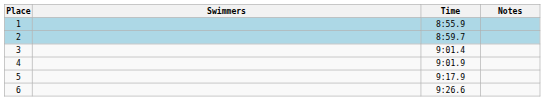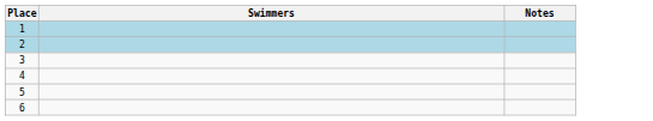- column: Time | 8:55.9 | 8:59.7 | 9:01.4 | 9:01.9 | 9:17.9 | 9:26.6
